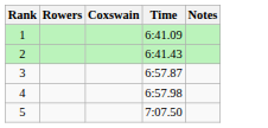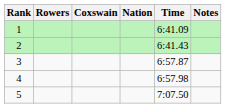+ column: Nation
